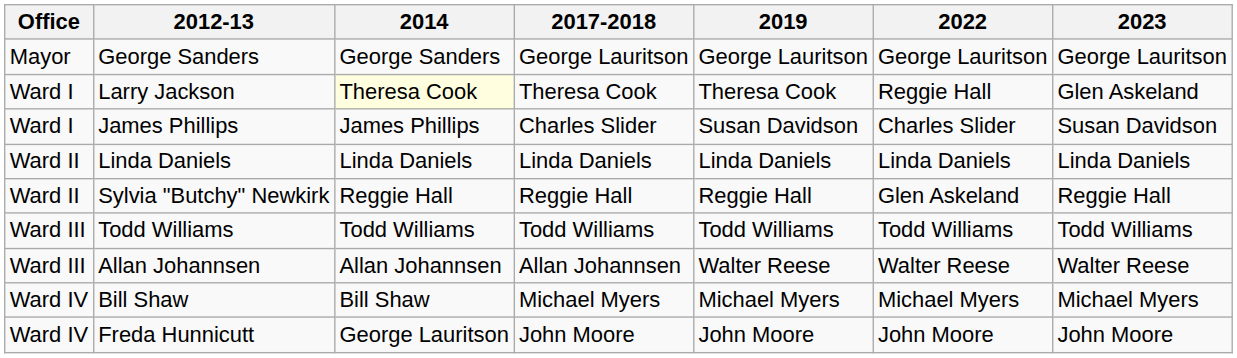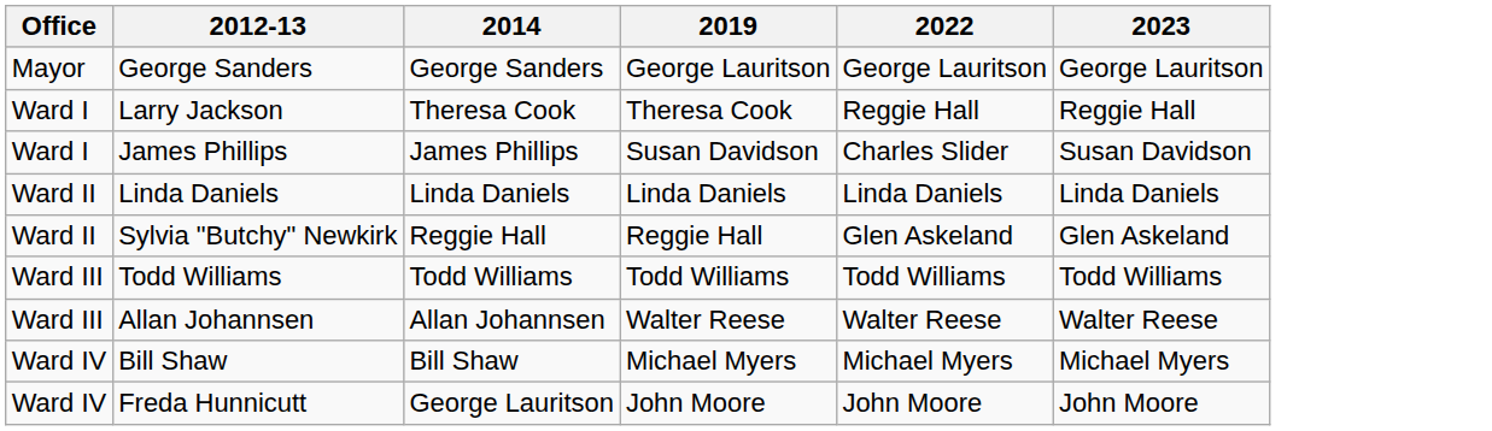- column: 2017-2018 | George Lauritson | Theresa Cook | Charles Slider | Linda Daniels | Reggie Hall | Todd Williams | Allan Johannsen | Michael Myers | John Moore
Larry Jackson | 2014: lightyellow background -> no background
Larry Jackson | 2023: Glen Askeland -> Reggie Hall
Sylvia "Butchy" Newkirk | 2023: Reggie Hall -> Glen Askeland
